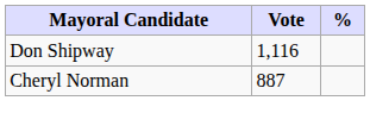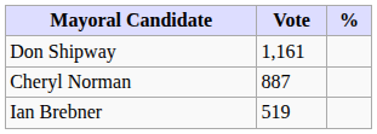Don Shipway | Vote: 1,116 -> 1,161
+ row: Ian Brebner | 519
